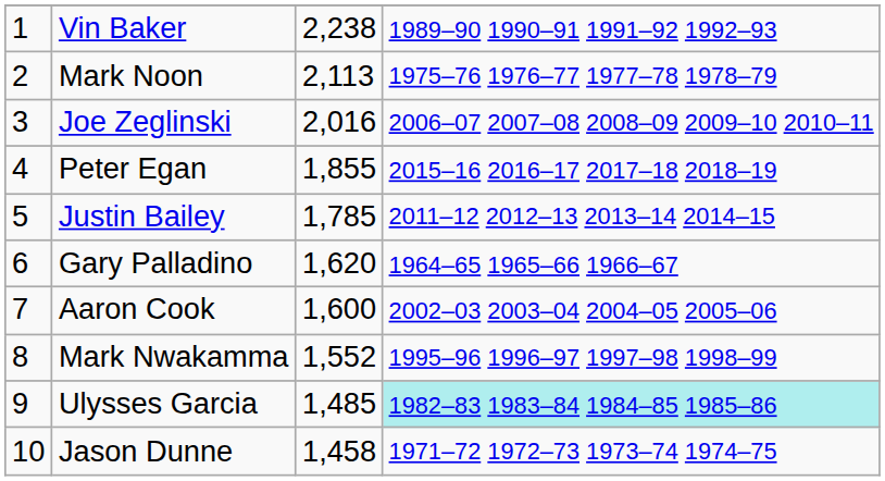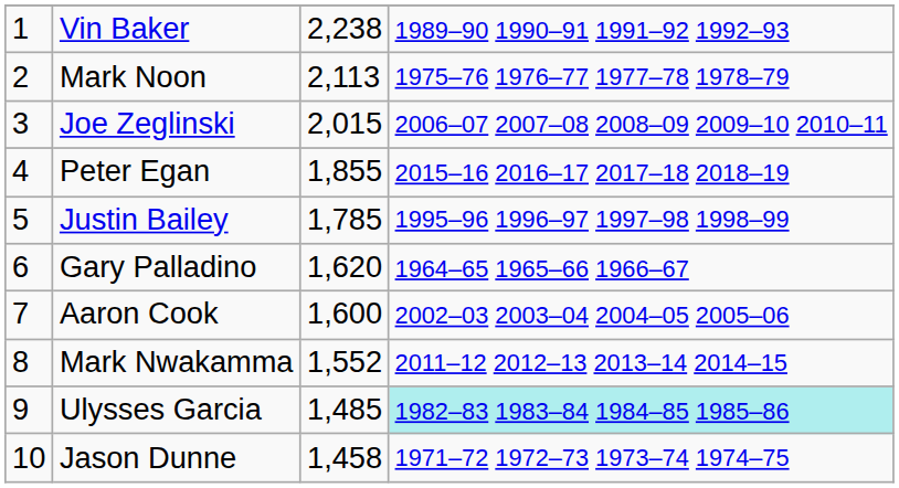Joe Zeglinski | column 3: 2,016 -> 2,015
Justin Bailey | column 4: 2011–12 2012–13 2013–14 2014–15 -> 1995–96 1996–97 1997–98 1998–99
Mark Nwakamma | column 4: 1995–96 1996–97 1997–98 1998–99 -> 2011–12 2012–13 2013–14 2014–15
